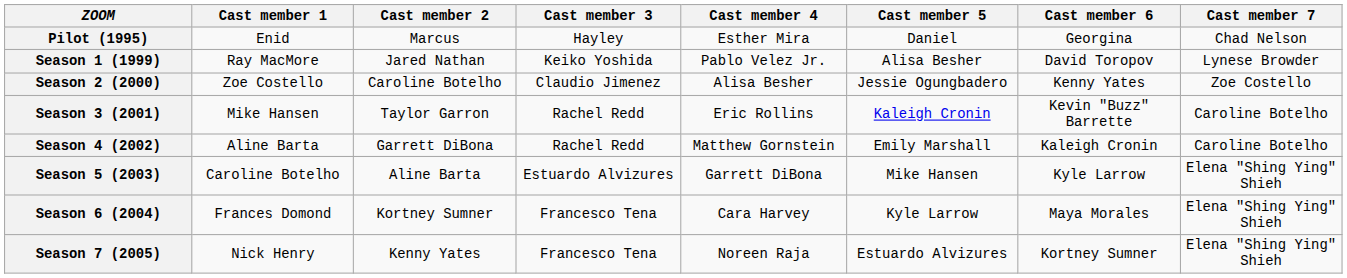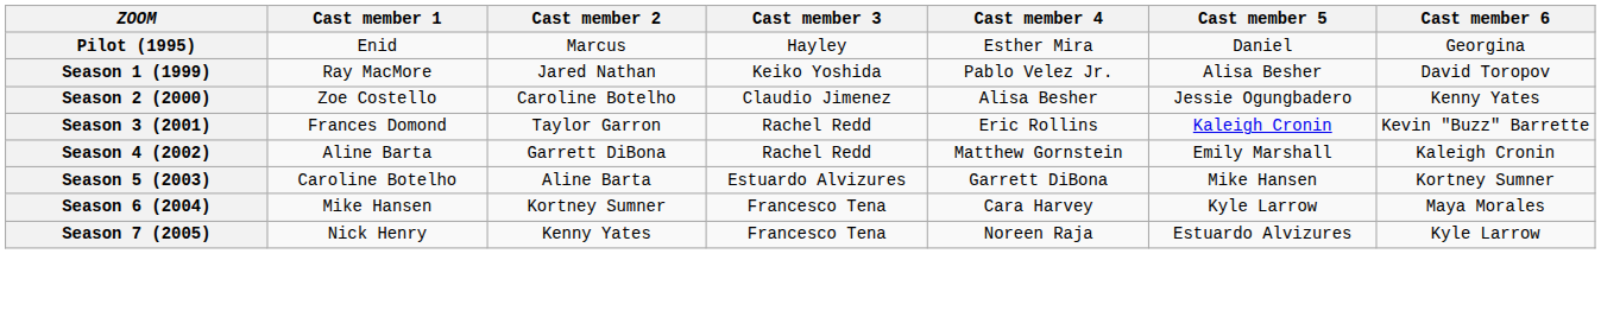- column: Cast member 7 | Chad Nelson | Lynese Browder | Zoe Costello | Caroline Botelho | Caroline Botelho | Elena "Shing Ying" Shieh | Elena "Shing Ying" Shieh | Elena "Shing Ying" Shieh
Season 3 (2001) | Cast member 1: Mike Hansen -> Frances Domond
Season 5 (2003) | Cast member 6: Kyle Larrow -> Kortney Sumner
Season 6 (2004) | Cast member 1: Frances Domond -> Mike Hansen
Season 7 (2005) | Cast member 6: Kortney Sumner -> Kyle Larrow
